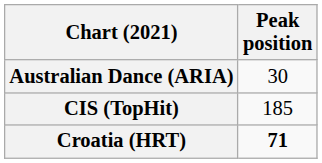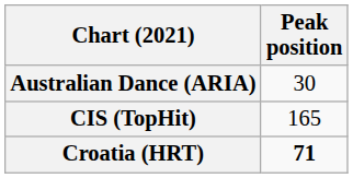CIS (TopHit) | Peak position: 185 -> 165
